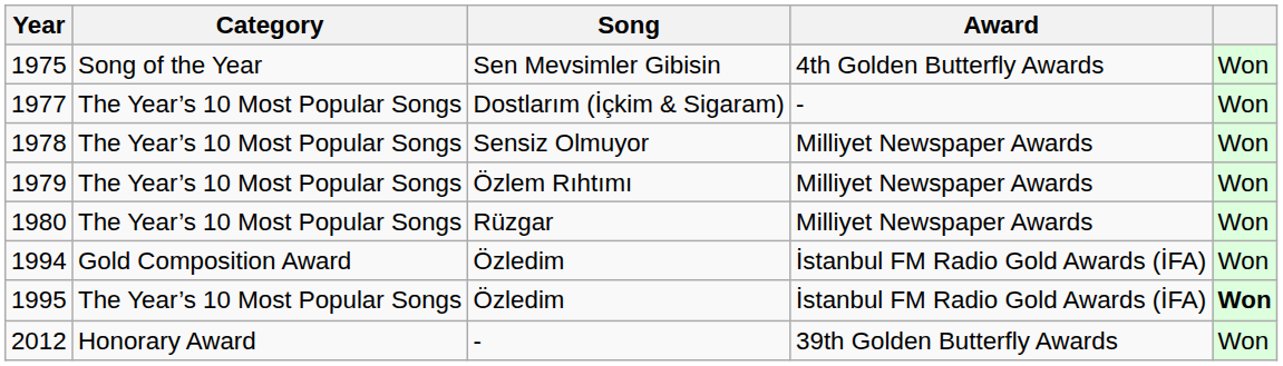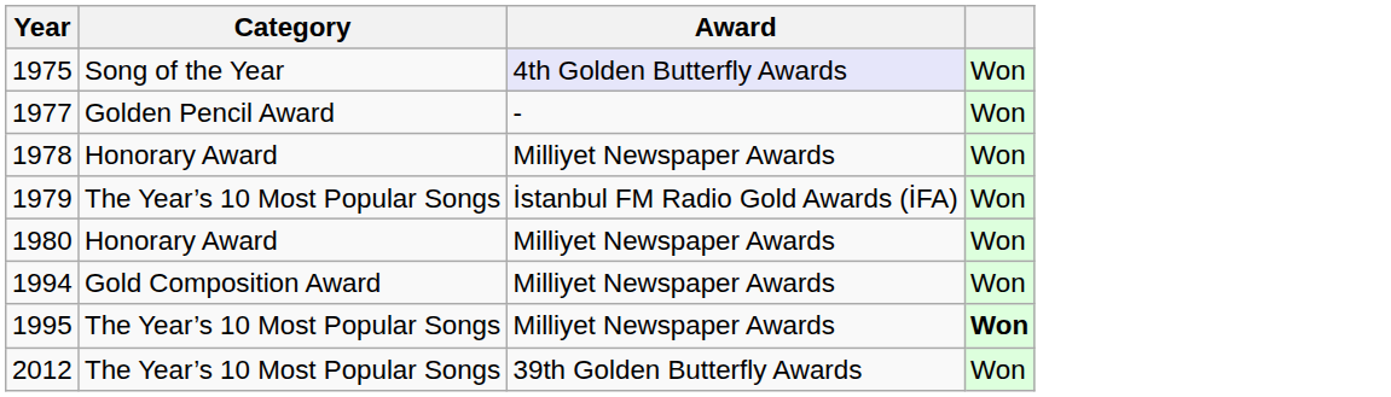- column: Song | Sen Mevsimler Gibisin | Dostlarım (İçkim & Sigaram) | Sensiz Olmuyor | Özlem Rıhtımı | Rüzgar | Özledim | Özledim | -
1975 | Award: no background -> lavender background
1977 | Category: The Year’s 10 Most Popular Songs -> Golden Pencil Award
1978 | Category: The Year’s 10 Most Popular Songs -> Honorary Award
1979 | Award: Milliyet Newspaper Awards -> İstanbul FM Radio Gold Awards (İFA)
1980 | Category: The Year’s 10 Most Popular Songs -> Honorary Award
1994 | Award: İstanbul FM Radio Gold Awards (İFA) -> Milliyet Newspaper Awards
1995 | Award: İstanbul FM Radio Gold Awards (İFA) -> Milliyet Newspaper Awards
2012 | Category: Honorary Award -> The Year’s 10 Most Popular Songs
